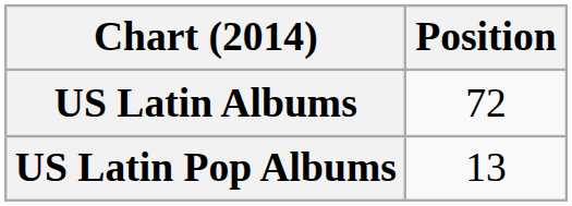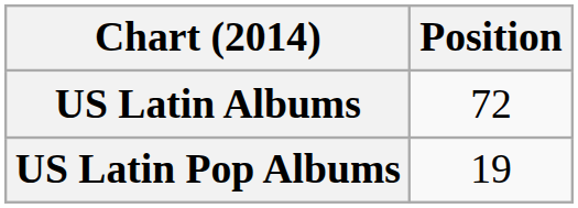US Latin Pop Albums | Position: 13 -> 19
